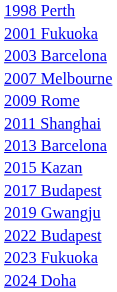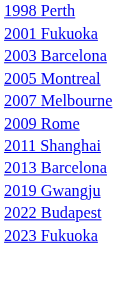+ row: 2005 Montreal
- row: 2015 Kazan
- row: 2017 Budapest
- row: 2024 Doha
